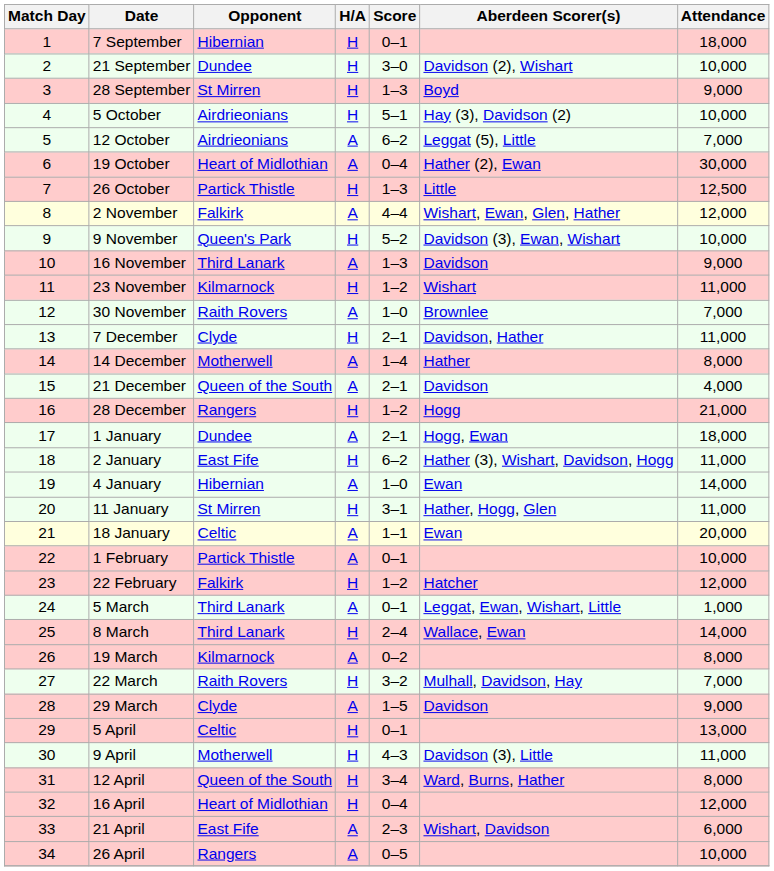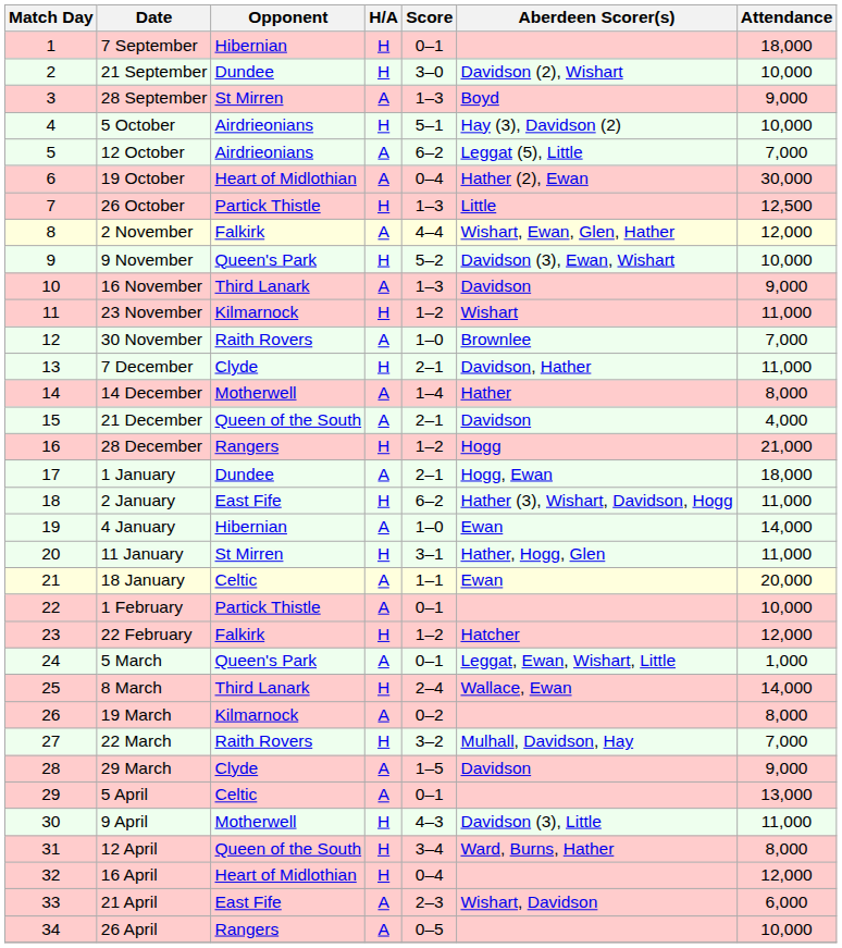28 September | H/A: H -> A
5 March | Opponent: Third Lanark -> Queen's Park
5 April | H/A: H -> A
